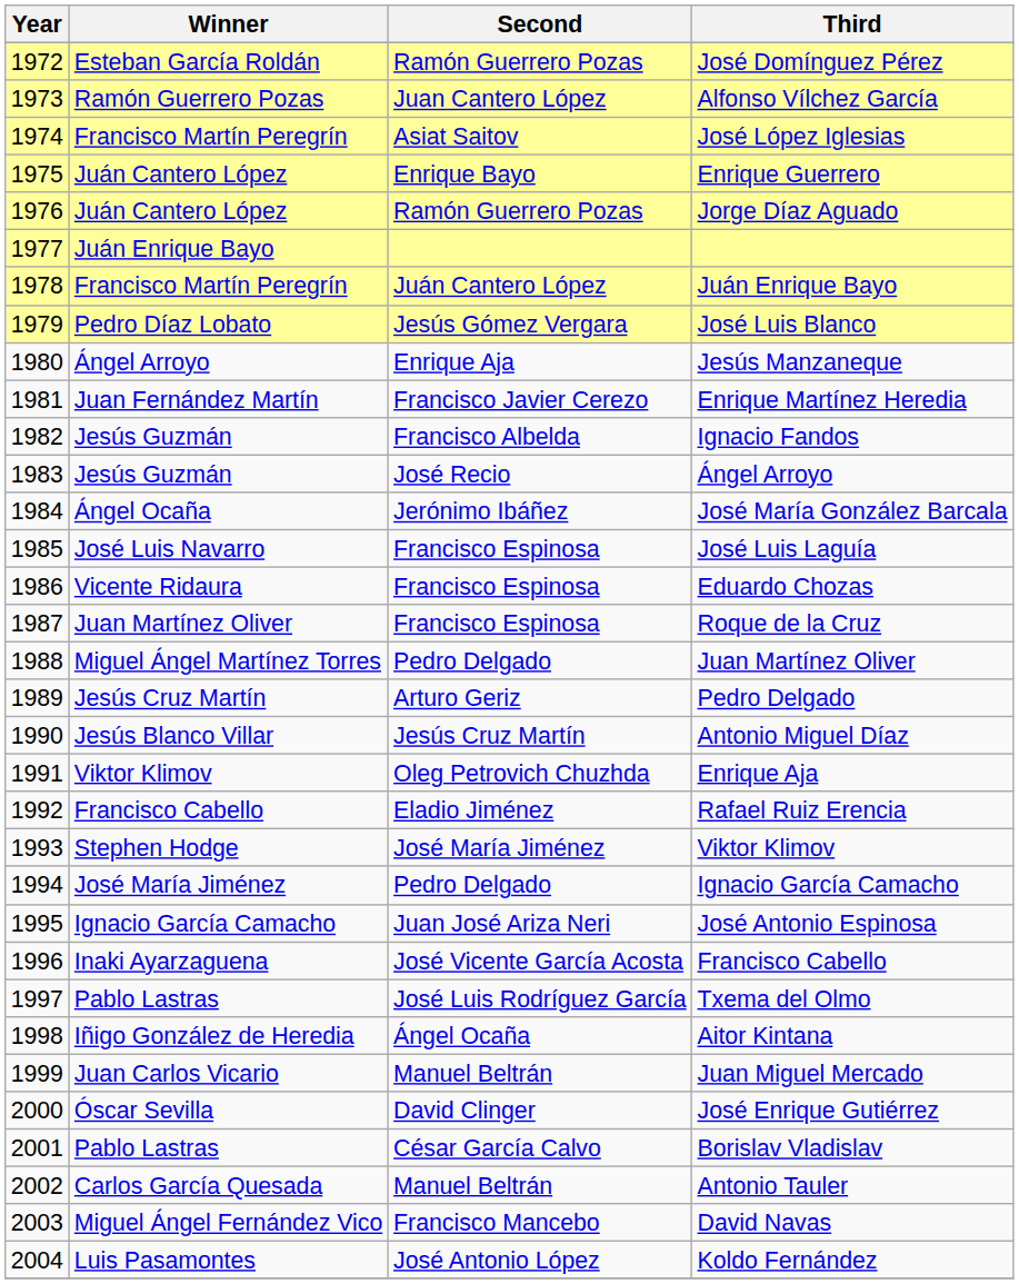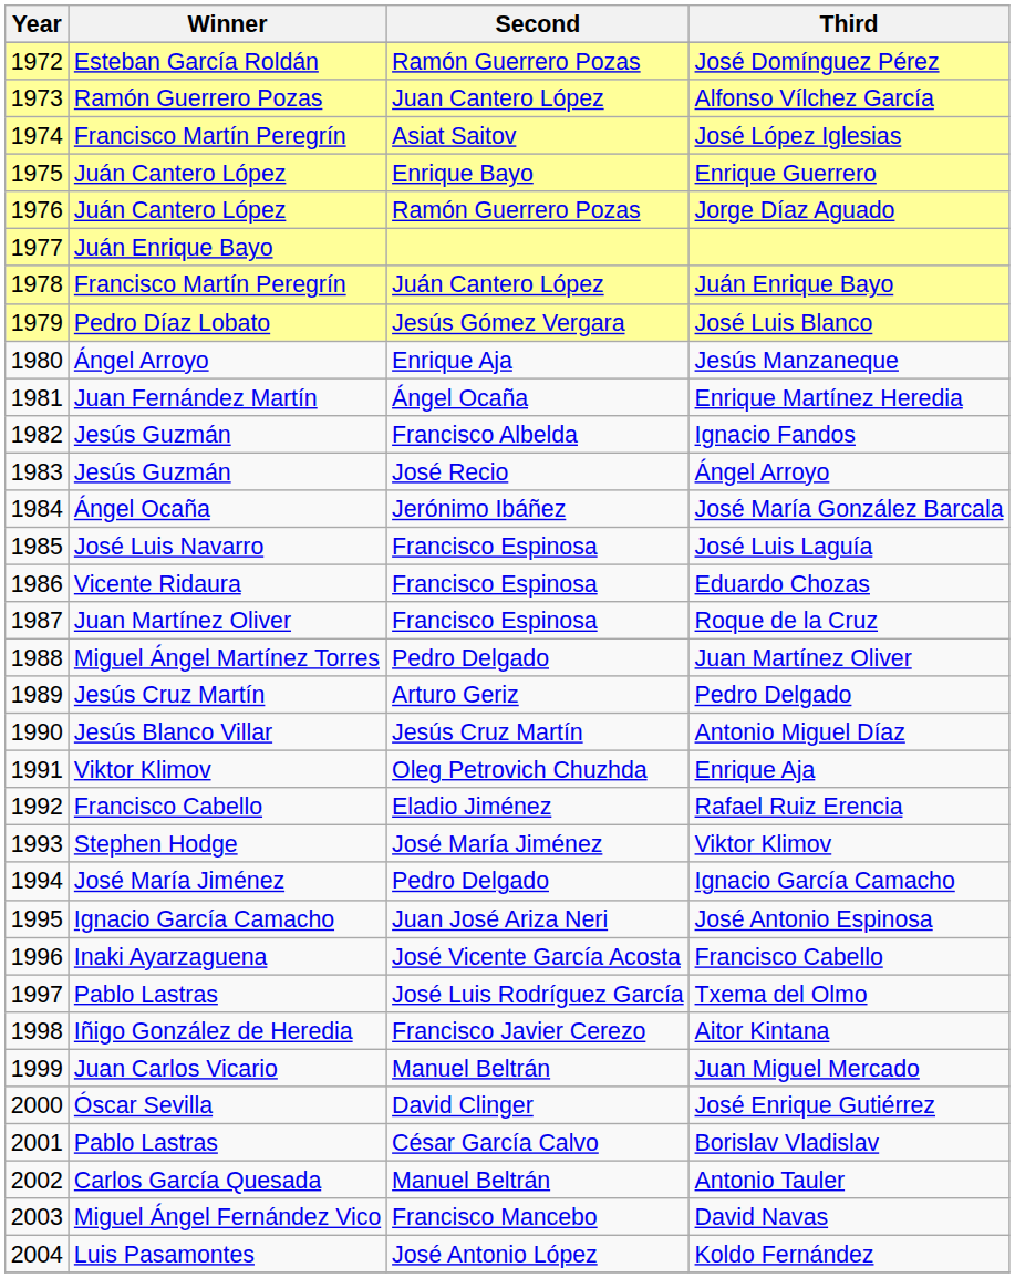Enrique Martínez Heredia | Second: Francisco Javier Cerezo -> Ángel Ocaña
Aitor Kintana | Second: Ángel Ocaña -> Francisco Javier Cerezo
